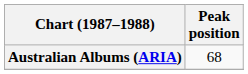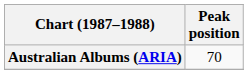Australian Albums (ARIA) | Peak position: 68 -> 70
